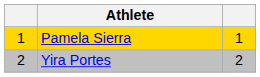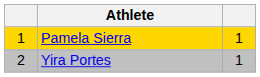Yira Portes | column 3: 2 -> 1
